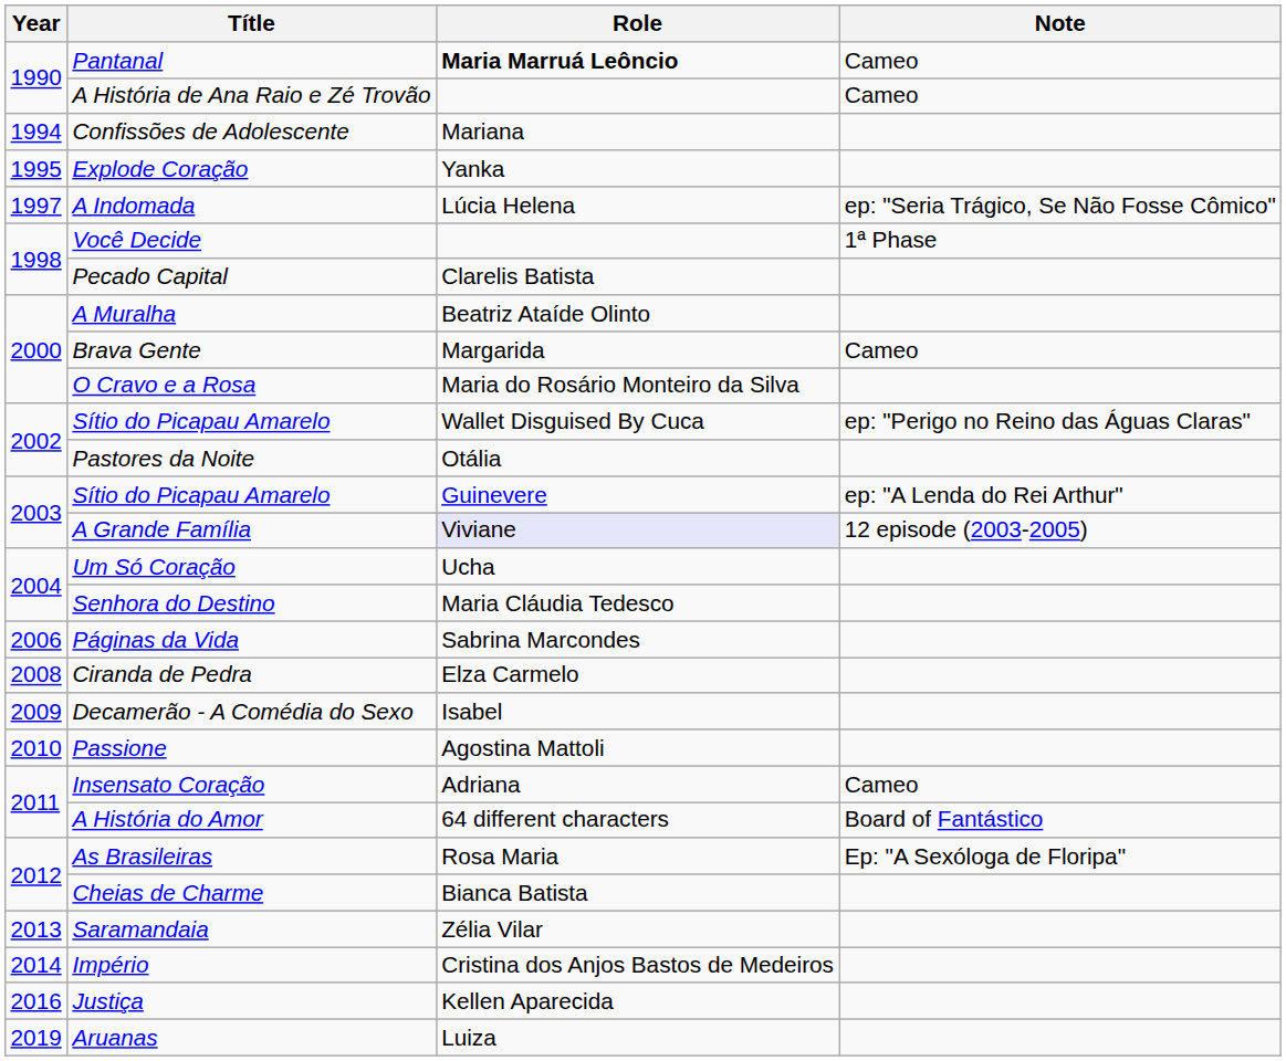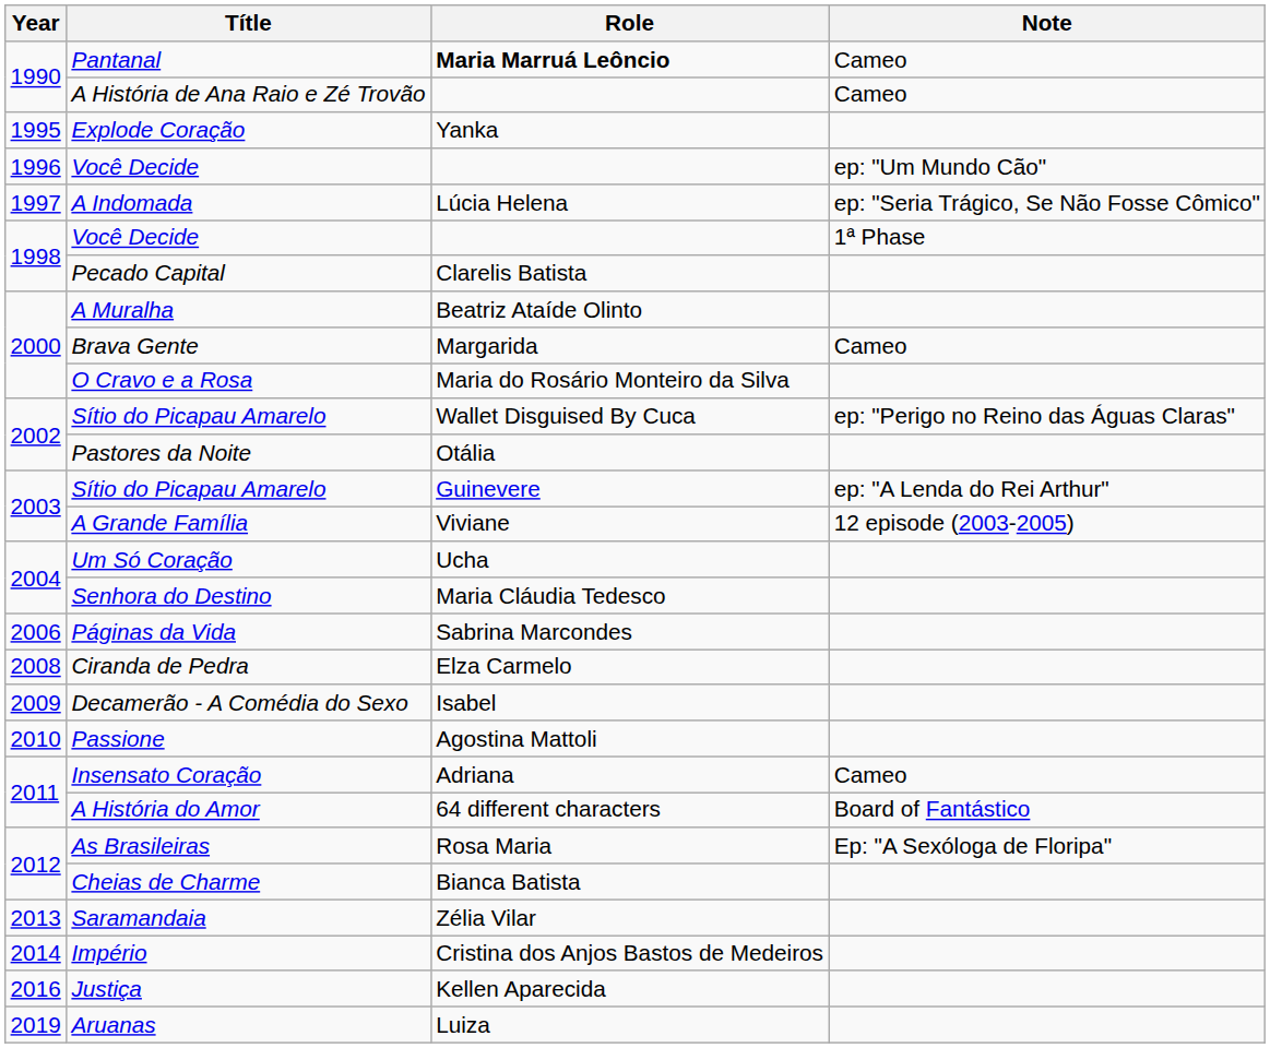- row: 1994 | Confissões de Adolescente | Mariana
+ row: 1996 | Você Decide | ep: "Um Mundo Cão"
A Grande Família | Role: lavender background -> no background
